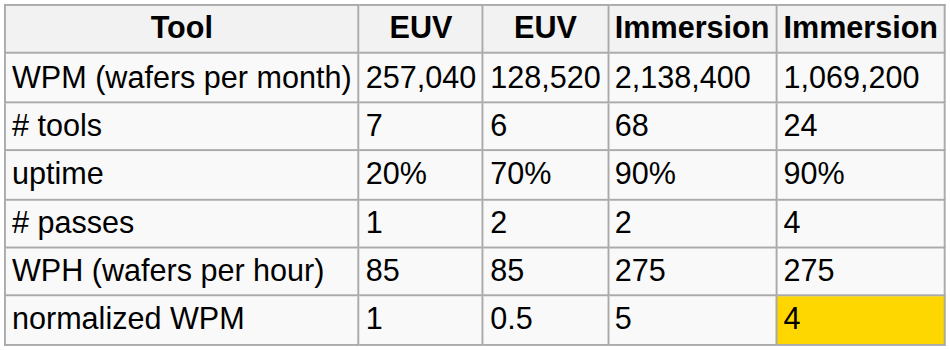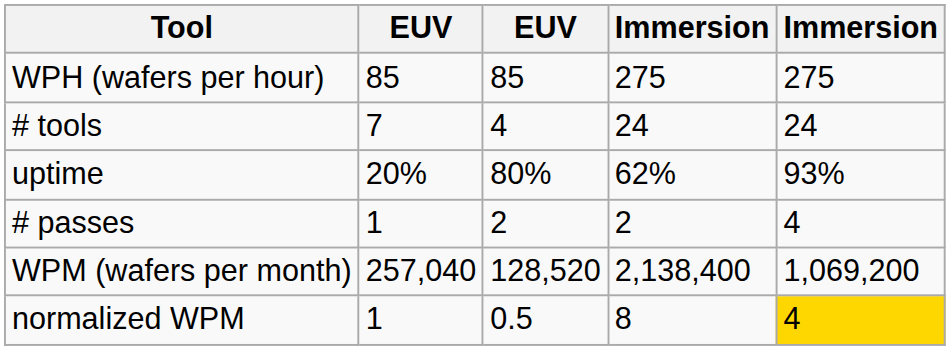rows swapped: WPH (wafers per hour) <-> WPM (wafers per month)
# tools | column 3: 6 -> 4
# tools | column 4: 68 -> 24
uptime | column 3: 70% -> 80%
uptime | column 4: 90% -> 62%
uptime | column 5: 90% -> 93%
normalized WPM | column 4: 5 -> 8
